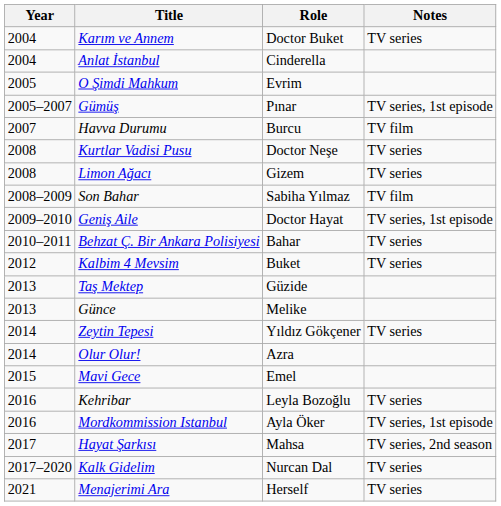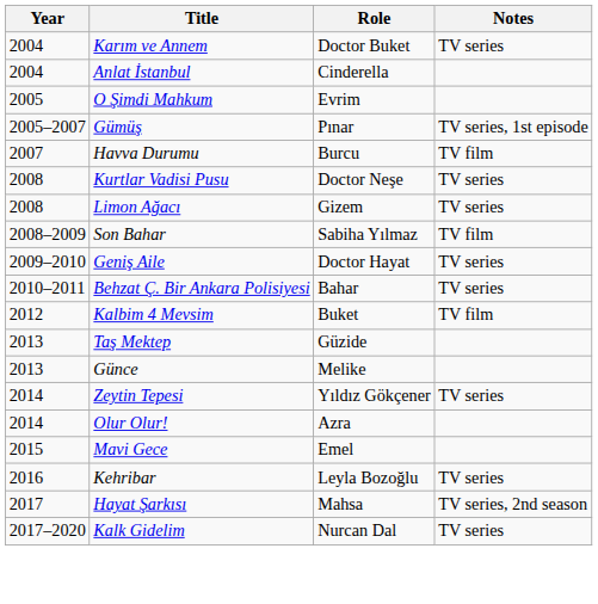Geniş Aile | Notes: TV series, 1st episode -> TV series
Kalbim 4 Mevsim | Notes: TV series -> TV film
- row: 2016 | Mordkommission Istanbul | Ayla Öker | TV series, 1st episode
- row: 2021 | Menajerimi Ara | Herself | TV series
